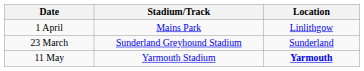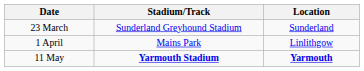rows swapped: 23 March <-> 1 April
11 May | Stadium/Track: normal -> bold
